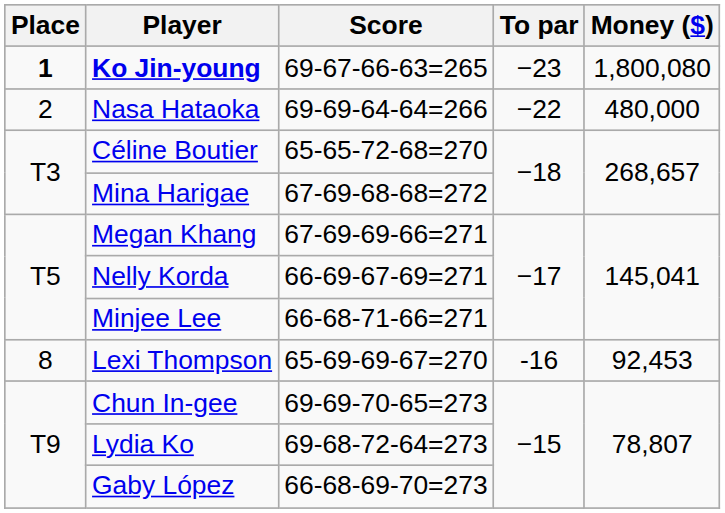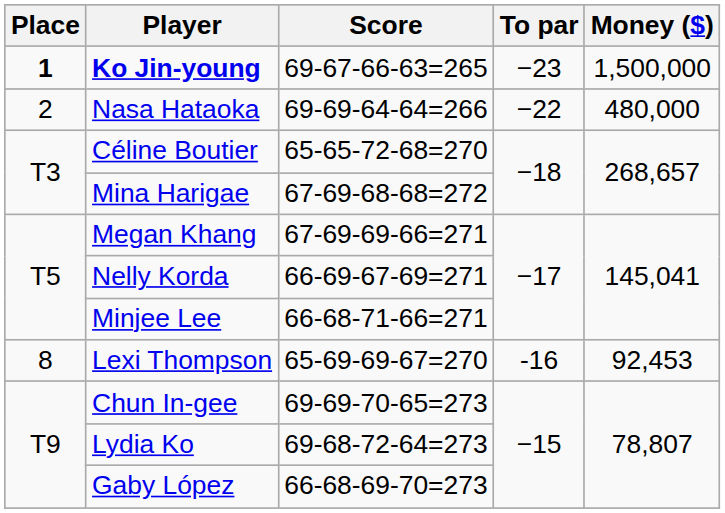Ko Jin-young | Money ($): 1,800,080 -> 1,500,000
